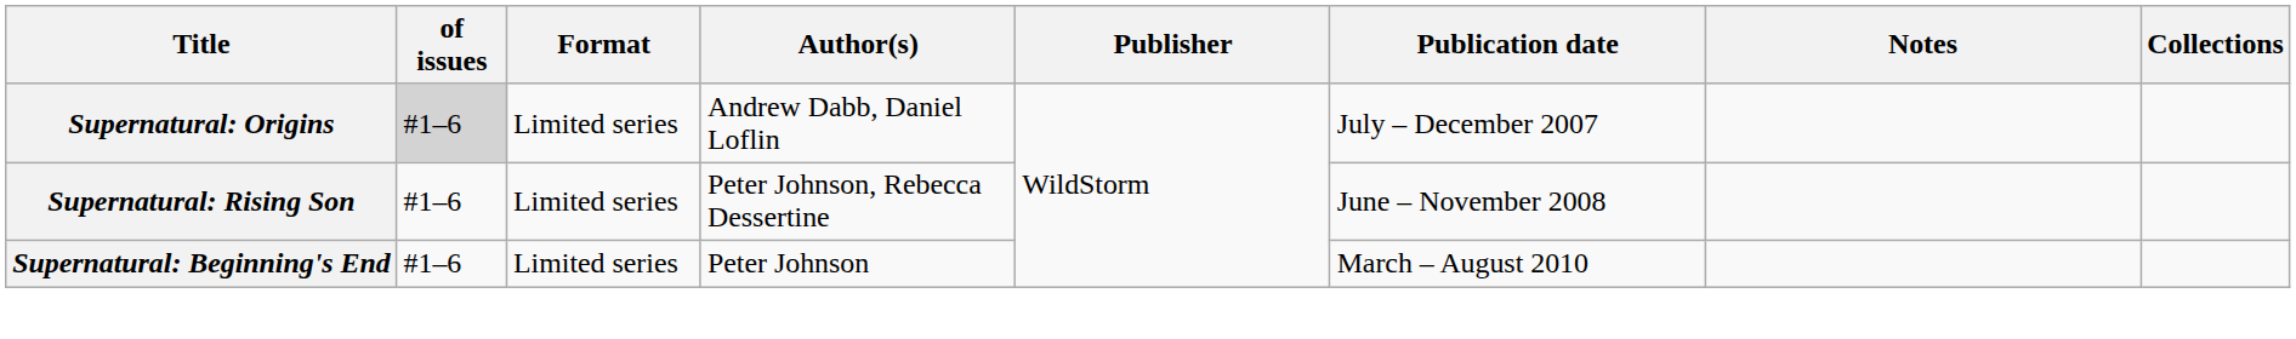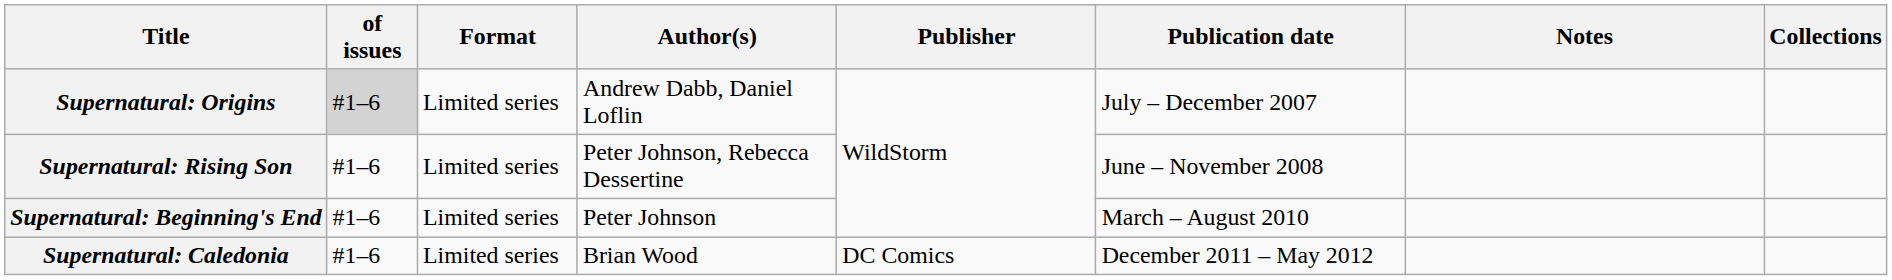+ row: Supernatural: Caledonia | #1–6 | Limited series | Brian Wood | DC Comics | December 2011 – May 2012
